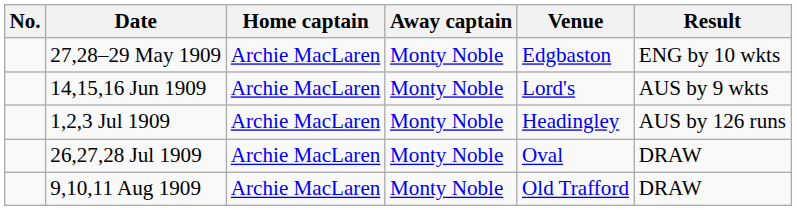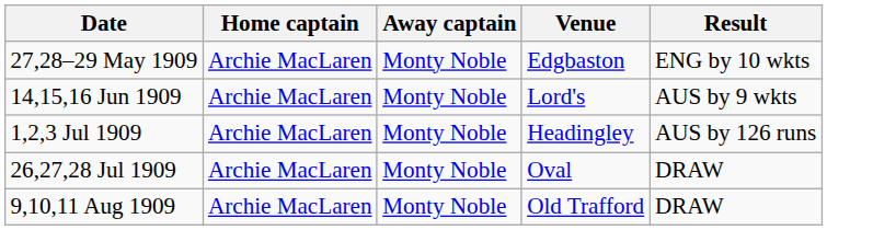- column: No.
